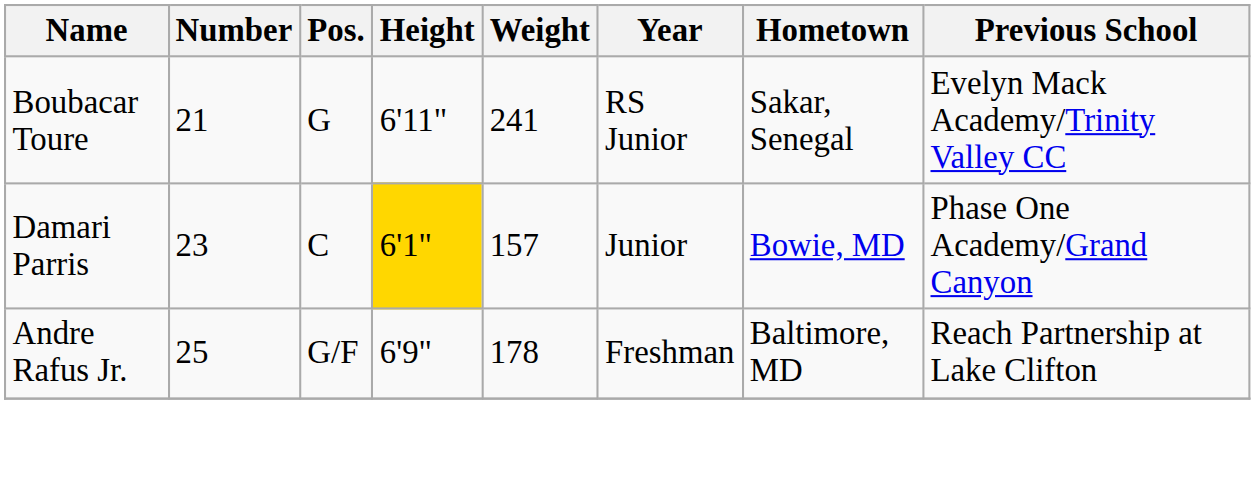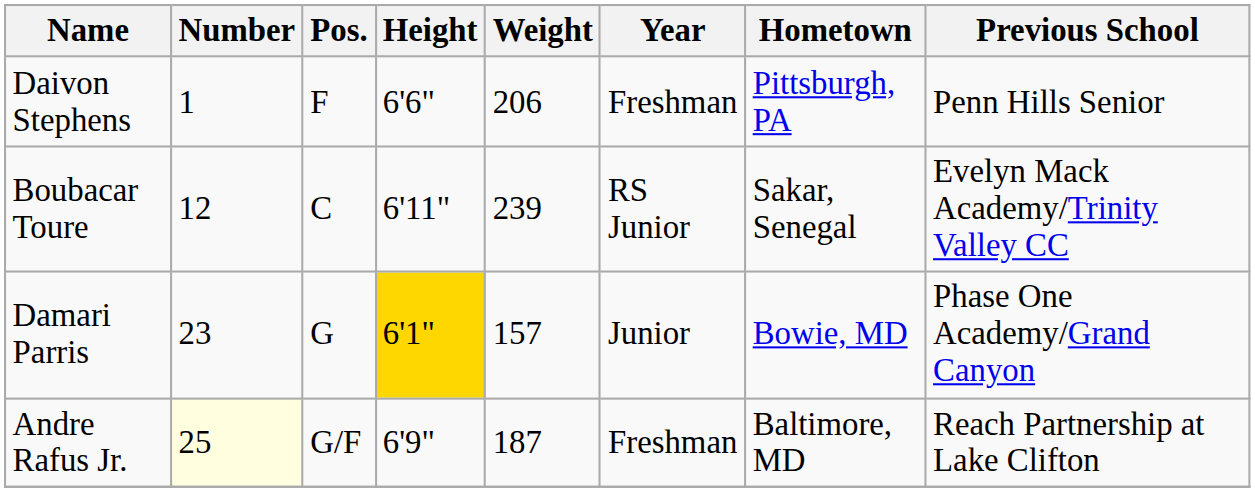+ row: Daivon Stephens | 1 | F | 6'6" | 206 | Freshman | Pittsburgh, PA | Penn Hills Senior
Boubacar Toure | Number: 21 -> 12
Boubacar Toure | Pos.: G -> C
Boubacar Toure | Weight: 241 -> 239
Damari Parris | Pos.: C -> G
Andre Rafus Jr. | Number: no background -> lightyellow background
Andre Rafus Jr. | Weight: 178 -> 187
